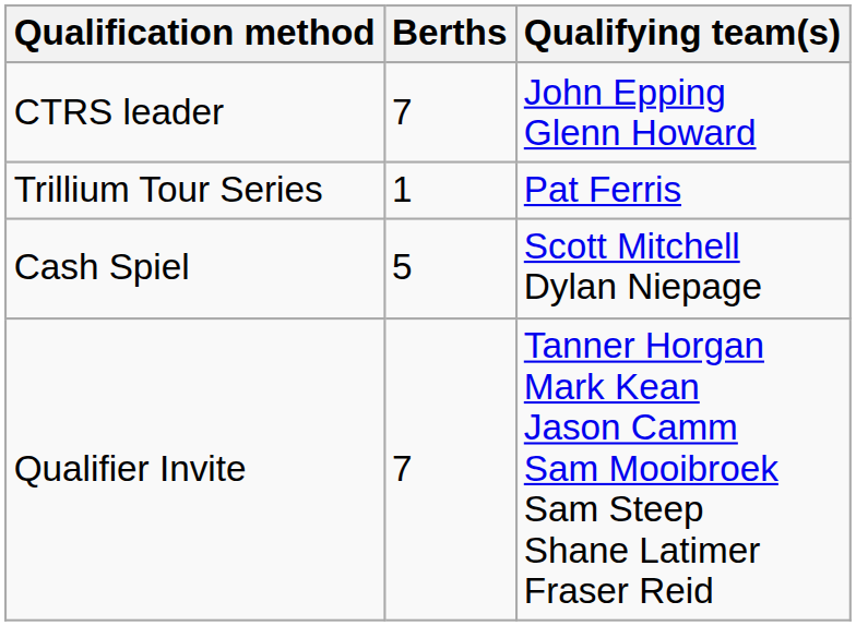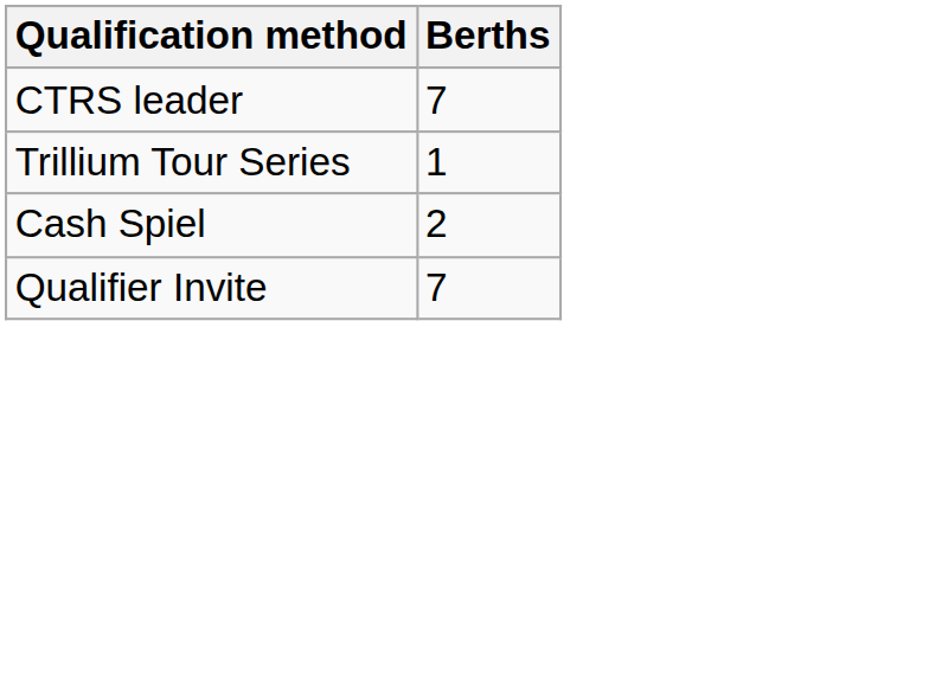- column: Qualifying team(s) | John Epping Glenn Howard | Pat Ferris | Scott Mitchell Dylan Niepage | Tanner Horgan Mark Kean Jason Camm Sam Mooibroek Sam Steep Shane Latimer Fraser Reid
Cash Spiel | Berths: 5 -> 2
